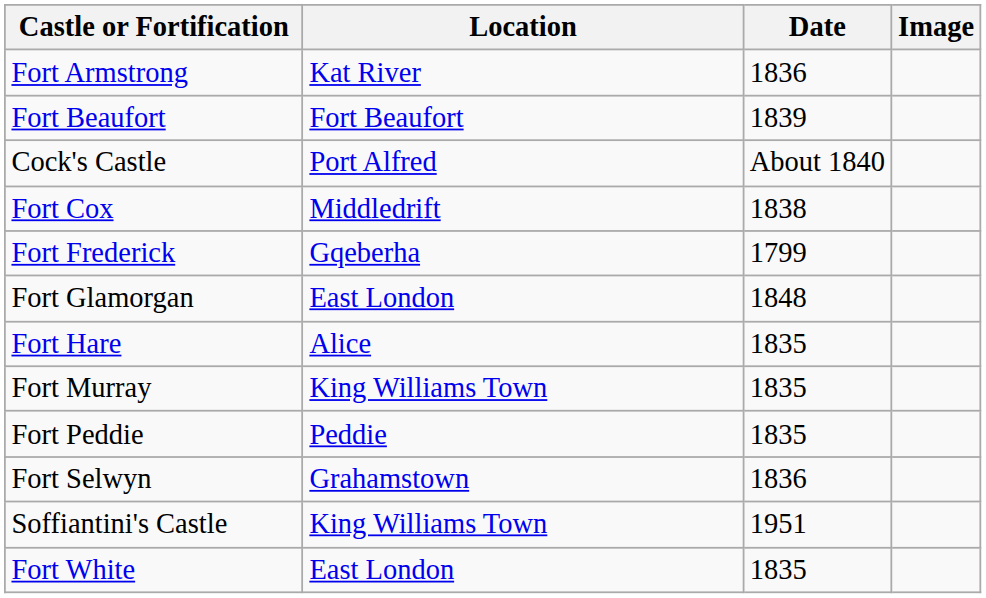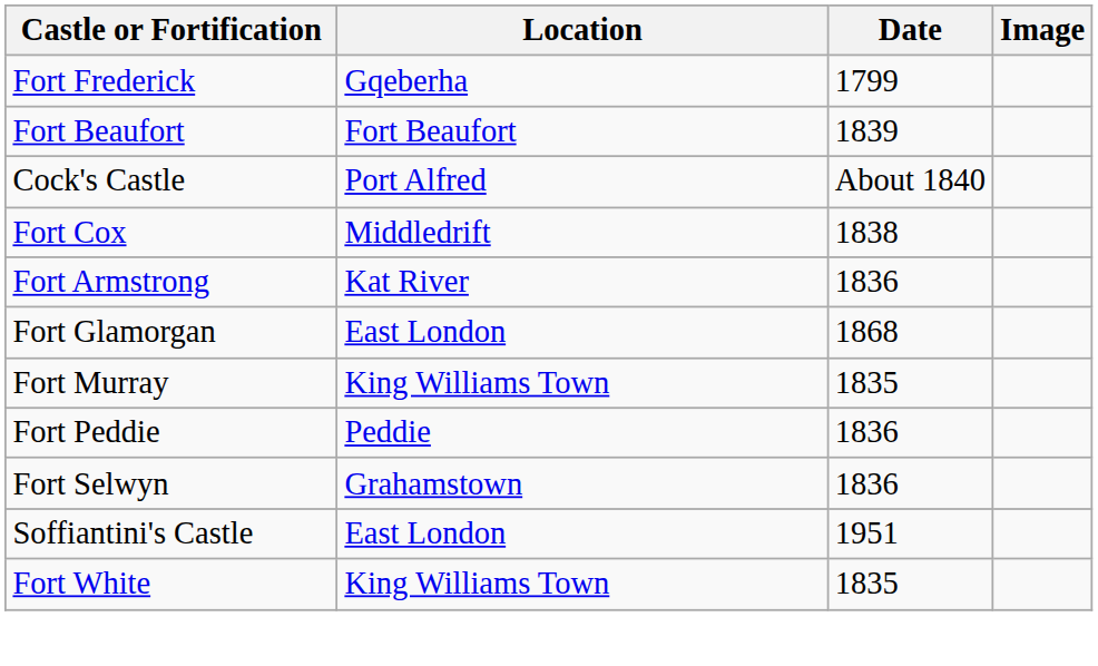rows swapped: Fort Armstrong <-> Fort Frederick
Fort Glamorgan | Date: 1848 -> 1868
- row: Fort Hare | Alice | 1835
Fort Peddie | Date: 1835 -> 1836
Soffiantini's Castle | Location: King Williams Town -> East London
Fort White | Location: East London -> King Williams Town
